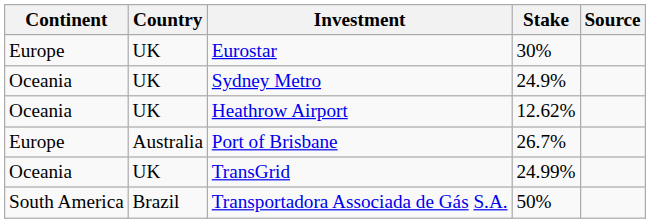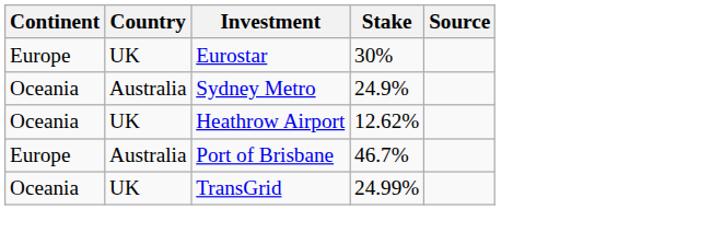Sydney Metro | Country: UK -> Australia
Port of Brisbane | Stake: 26.7% -> 46.7%
- row: South America | Brazil | Transportadora Associada de Gás S.A. | 50%
